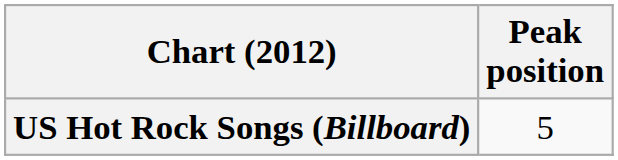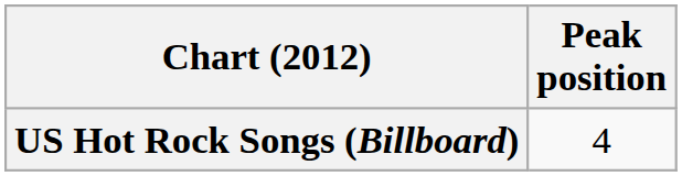US Hot Rock Songs (Billboard) | Peak position: 5 -> 4
